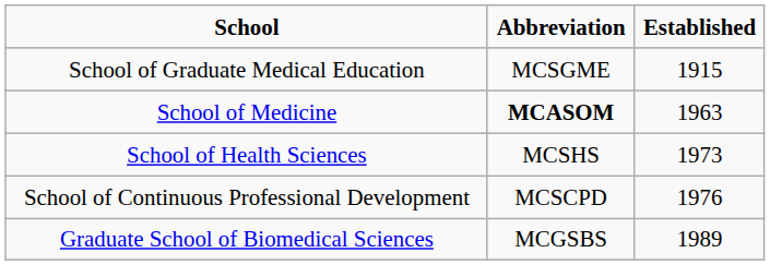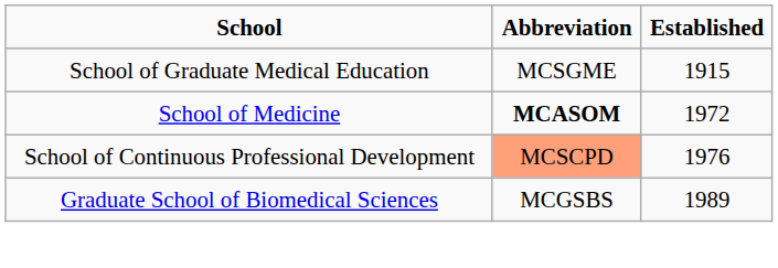School of Medicine | Established: 1963 -> 1972
- row: School of Health Sciences | MCSHS | 1973
School of Continuous Professional Development | Abbreviation: no background -> lightsalmon background
